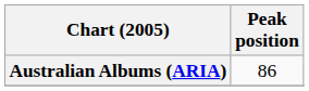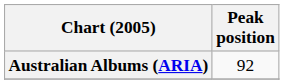Australian Albums (ARIA) | Peak position: 86 -> 92
